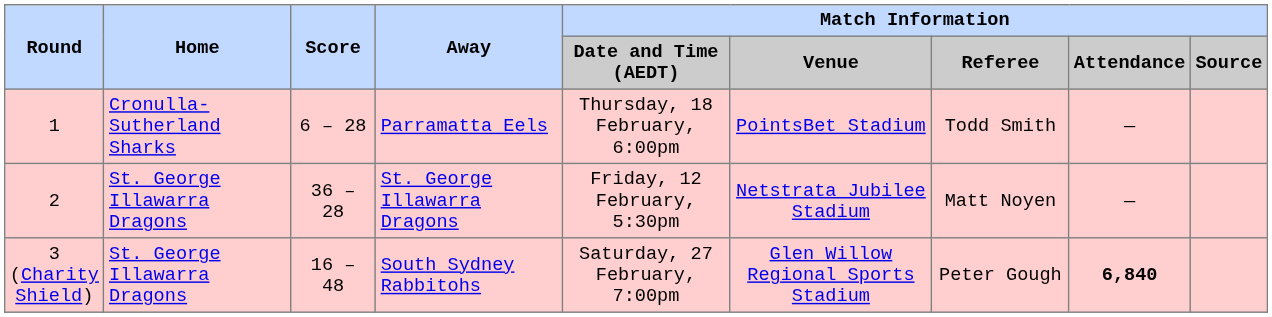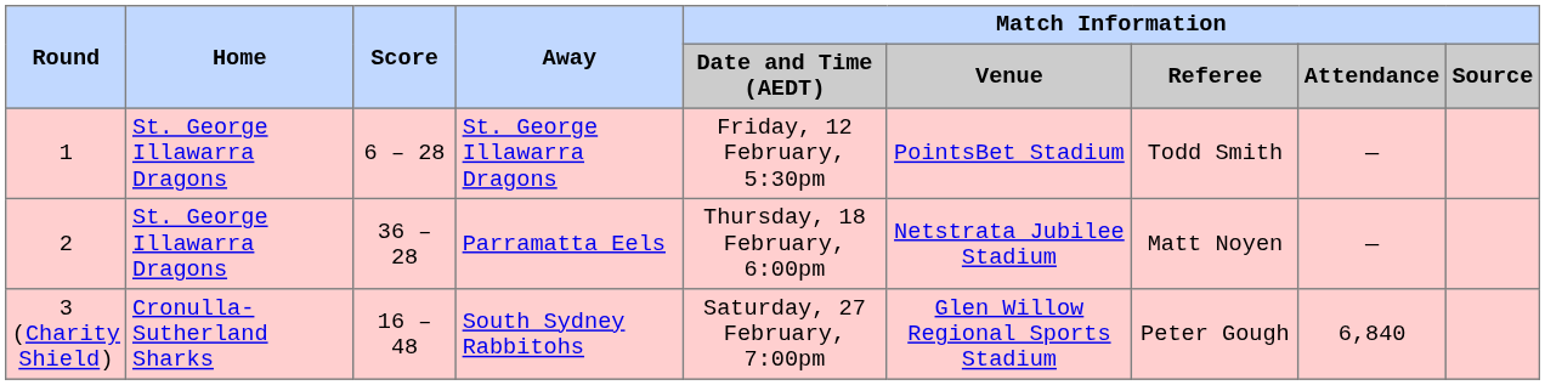1 | Home: Cronulla-Sutherland Sharks -> St. George Illawarra Dragons
1 | Away: Parramatta Eels -> St. George Illawarra Dragons
1 | column 5: Thursday, 18 February, 6:00pm -> Friday, 12 February, 5:30pm
2 | Away: St. George Illawarra Dragons -> Parramatta Eels
2 | column 5: Friday, 12 February, 5:30pm -> Thursday, 18 February, 6:00pm
3 (Charity Shield) | Home: St. George Illawarra Dragons -> Cronulla-Sutherland Sharks
3 (Charity Shield) | column 8: bold -> normal
